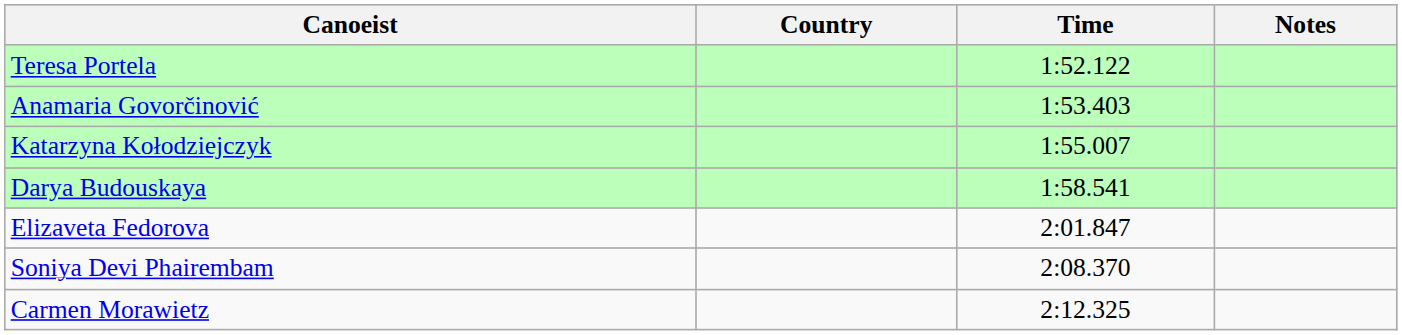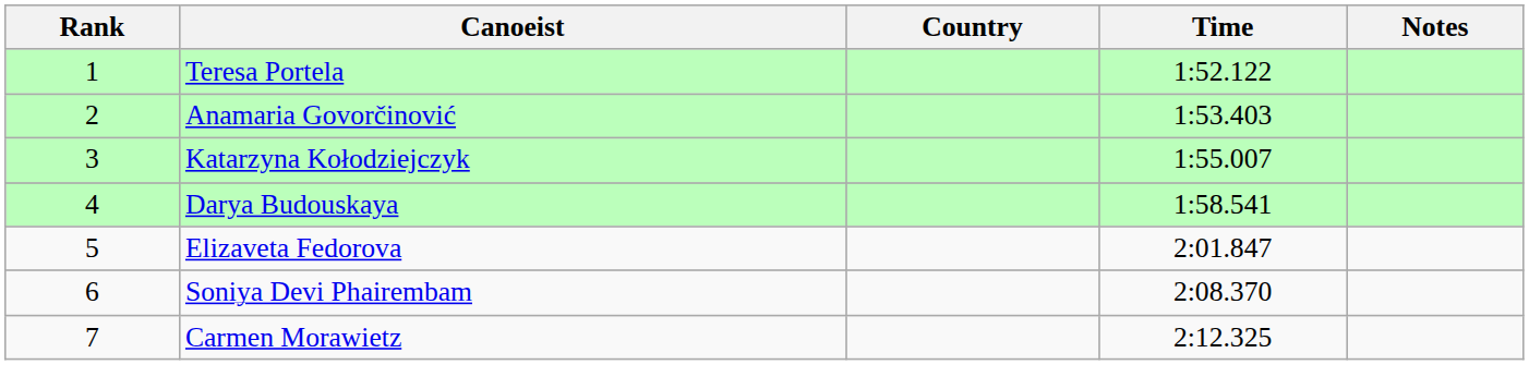+ column: Rank | 1 | 2 | 3 | 4 | 5 | 6 | 7
